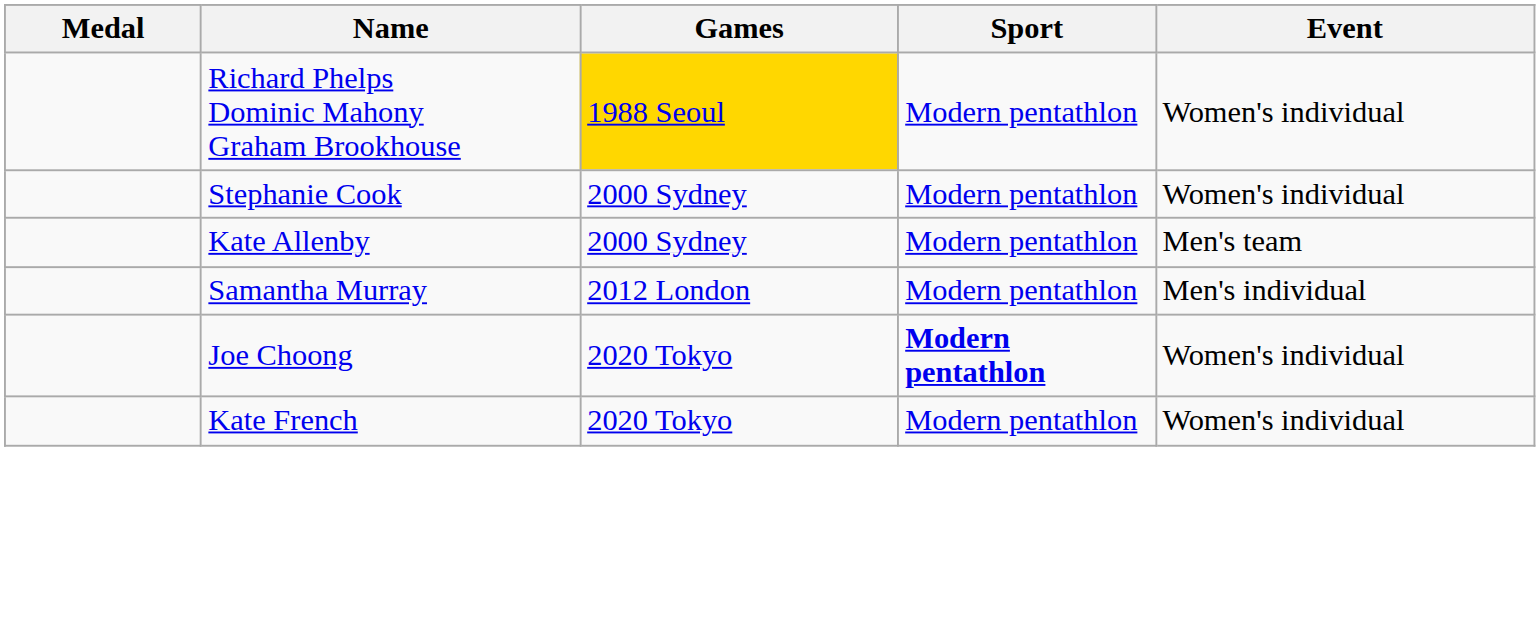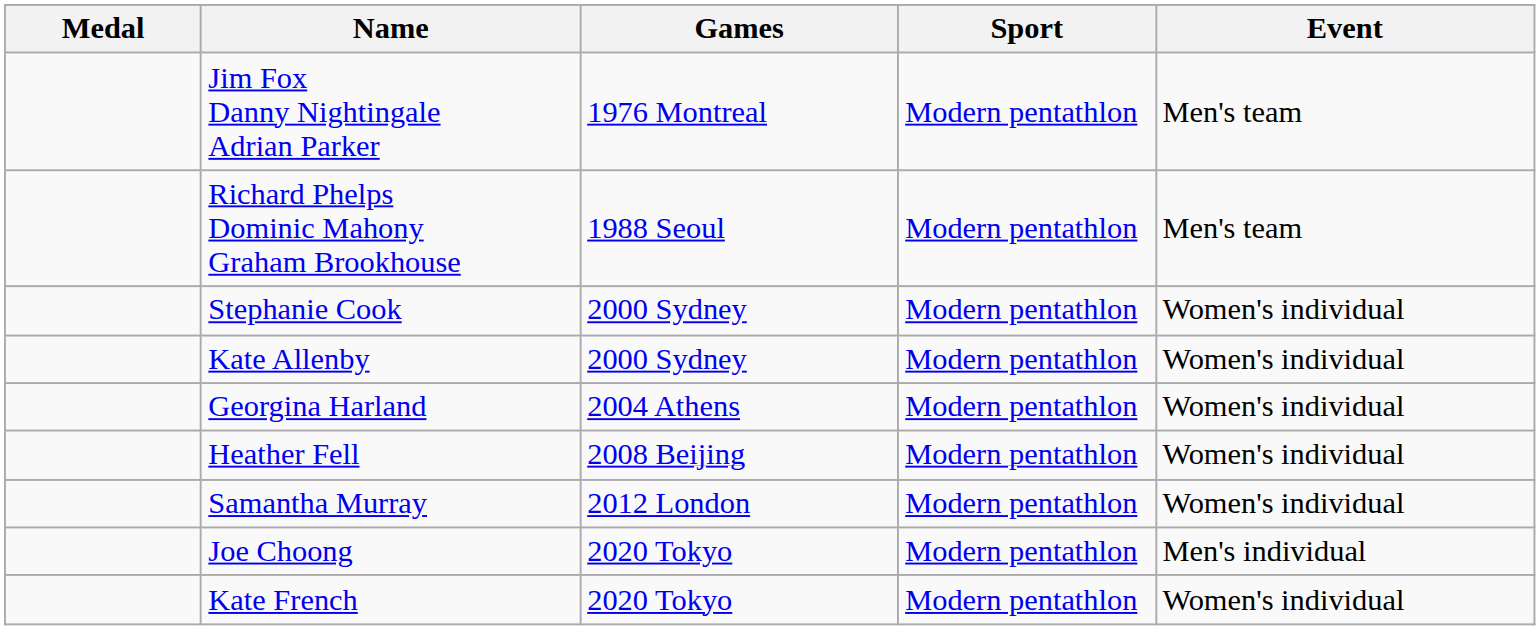+ row: Jim Fox Danny Nightingale Adrian Parker | 1976 Montreal | Modern pentathlon | Men's team
Richard Phelps Dominic Mahony Graham Brookhouse | Games: gold background -> no background
Richard Phelps Dominic Mahony Graham Brookhouse | Event: Women's individual -> Men's team
Kate Allenby | Event: Men's team -> Women's individual
+ row: Georgina Harland | 2004 Athens | Modern pentathlon | Women's individual
+ row: Heather Fell | 2008 Beijing | Modern pentathlon | Women's individual
Samantha Murray | Event: Men's individual -> Women's individual
Joe Choong | Sport: bold -> normal
Joe Choong | Event: Women's individual -> Men's individual
